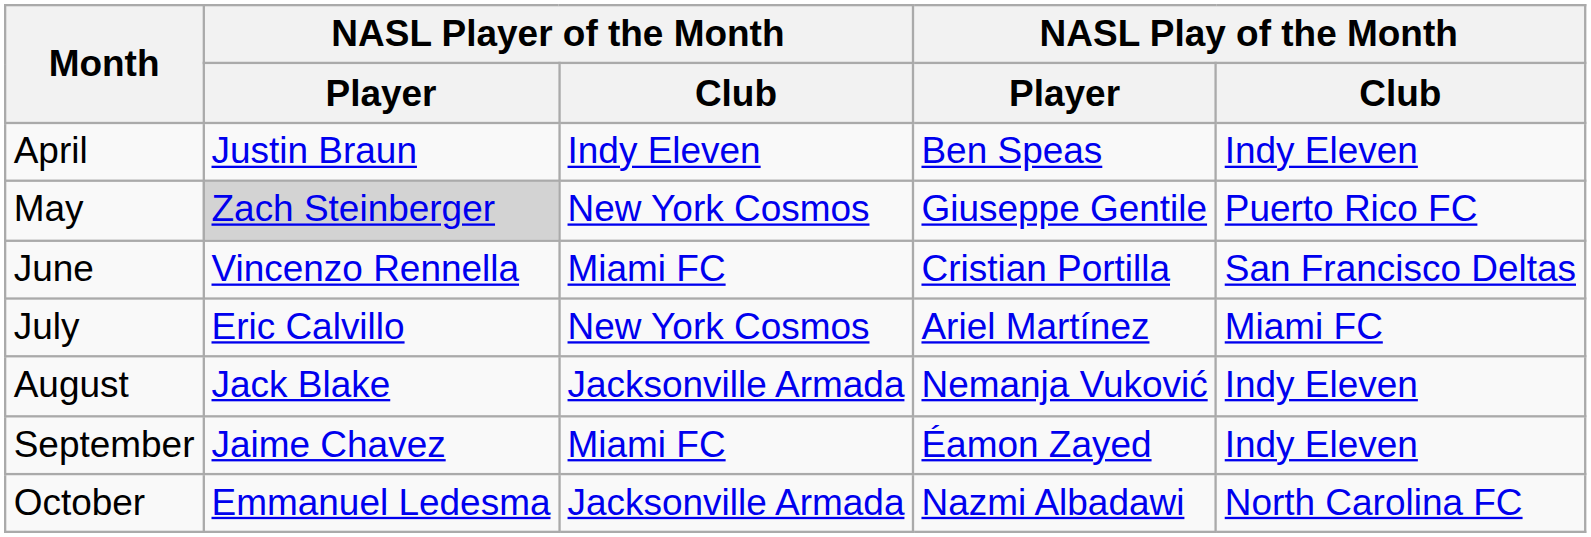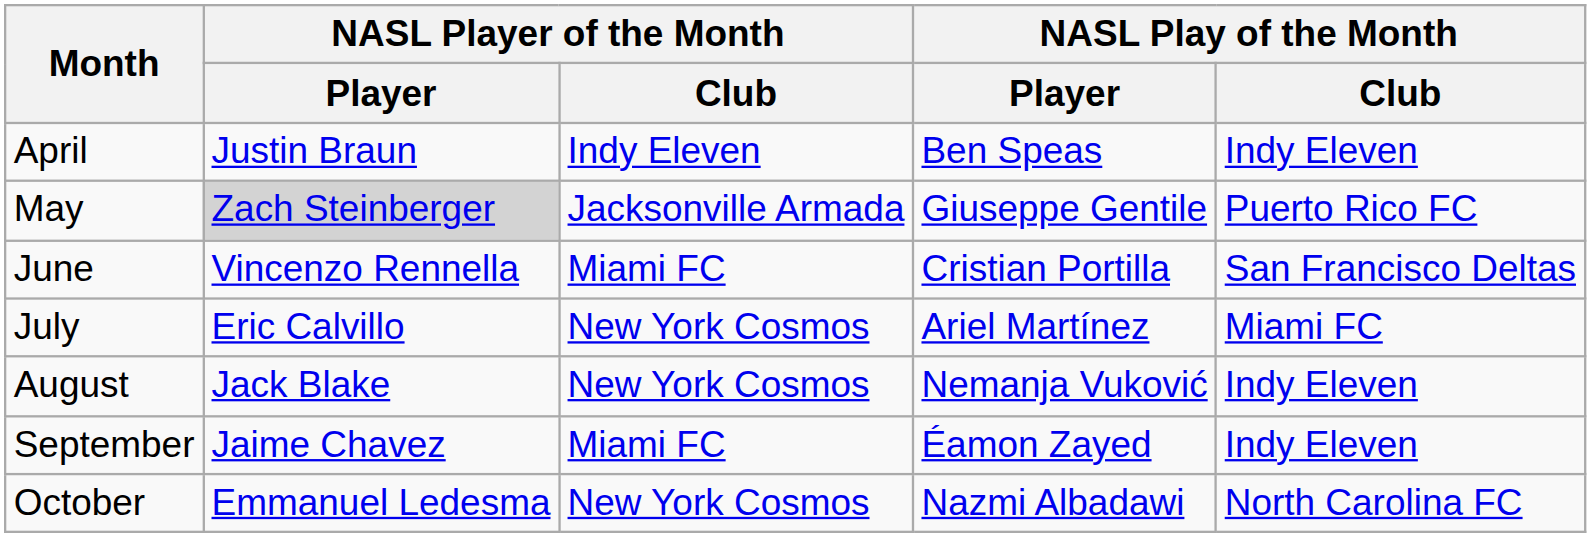May | NASL Player of the Month / Club: New York Cosmos -> Jacksonville Armada
August | NASL Player of the Month / Club: Jacksonville Armada -> New York Cosmos
October | NASL Player of the Month / Club: Jacksonville Armada -> New York Cosmos
